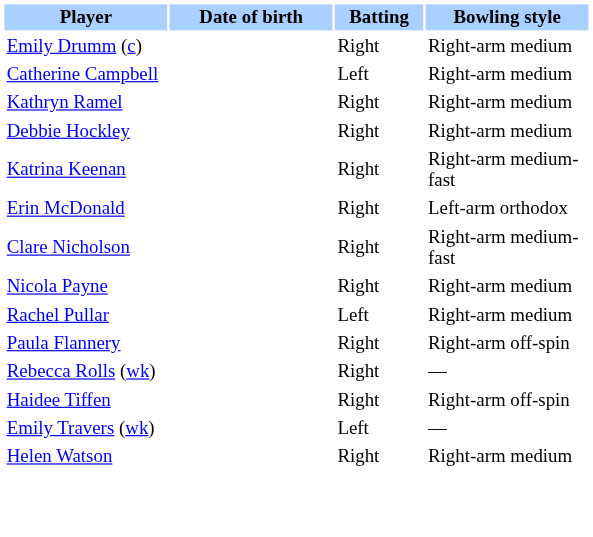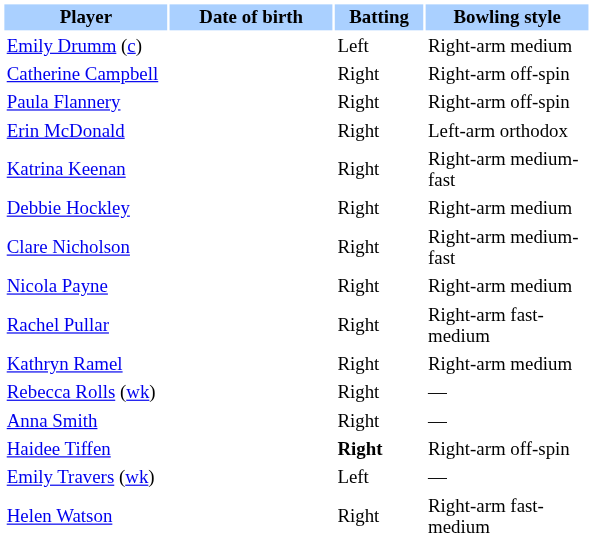Emily Drumm (c) | Batting: Right -> Left
Catherine Campbell | Batting: Left -> Right
Catherine Campbell | Bowling style: Right-arm medium -> Right-arm off-spin
rows swapped: Paula Flannery <-> Kathryn Ramel
rows swapped: Debbie Hockley <-> Erin McDonald
Rachel Pullar | Batting: Left -> Right
Rachel Pullar | Bowling style: Right-arm medium -> Right-arm fast-medium
+ row: Anna Smith | Right | —
Haidee Tiffen | Batting: normal -> bold
Helen Watson | Bowling style: Right-arm medium -> Right-arm fast-medium
